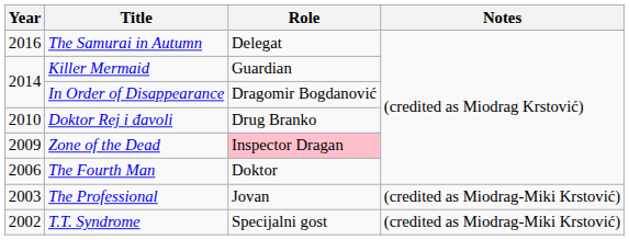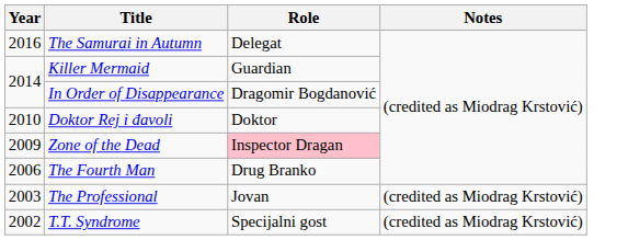Doktor Rej i đavoli | Role: Drug Branko -> Doktor
The Fourth Man | Role: Doktor -> Drug Branko
The Professional | Notes: (credited as Miodrag-Miki Krstović) -> (credited as Miodrag Krstović)
T.T. Syndrome | Notes: (credited as Miodrag-Miki Krstović) -> (credited as Miodrag Krstović)
